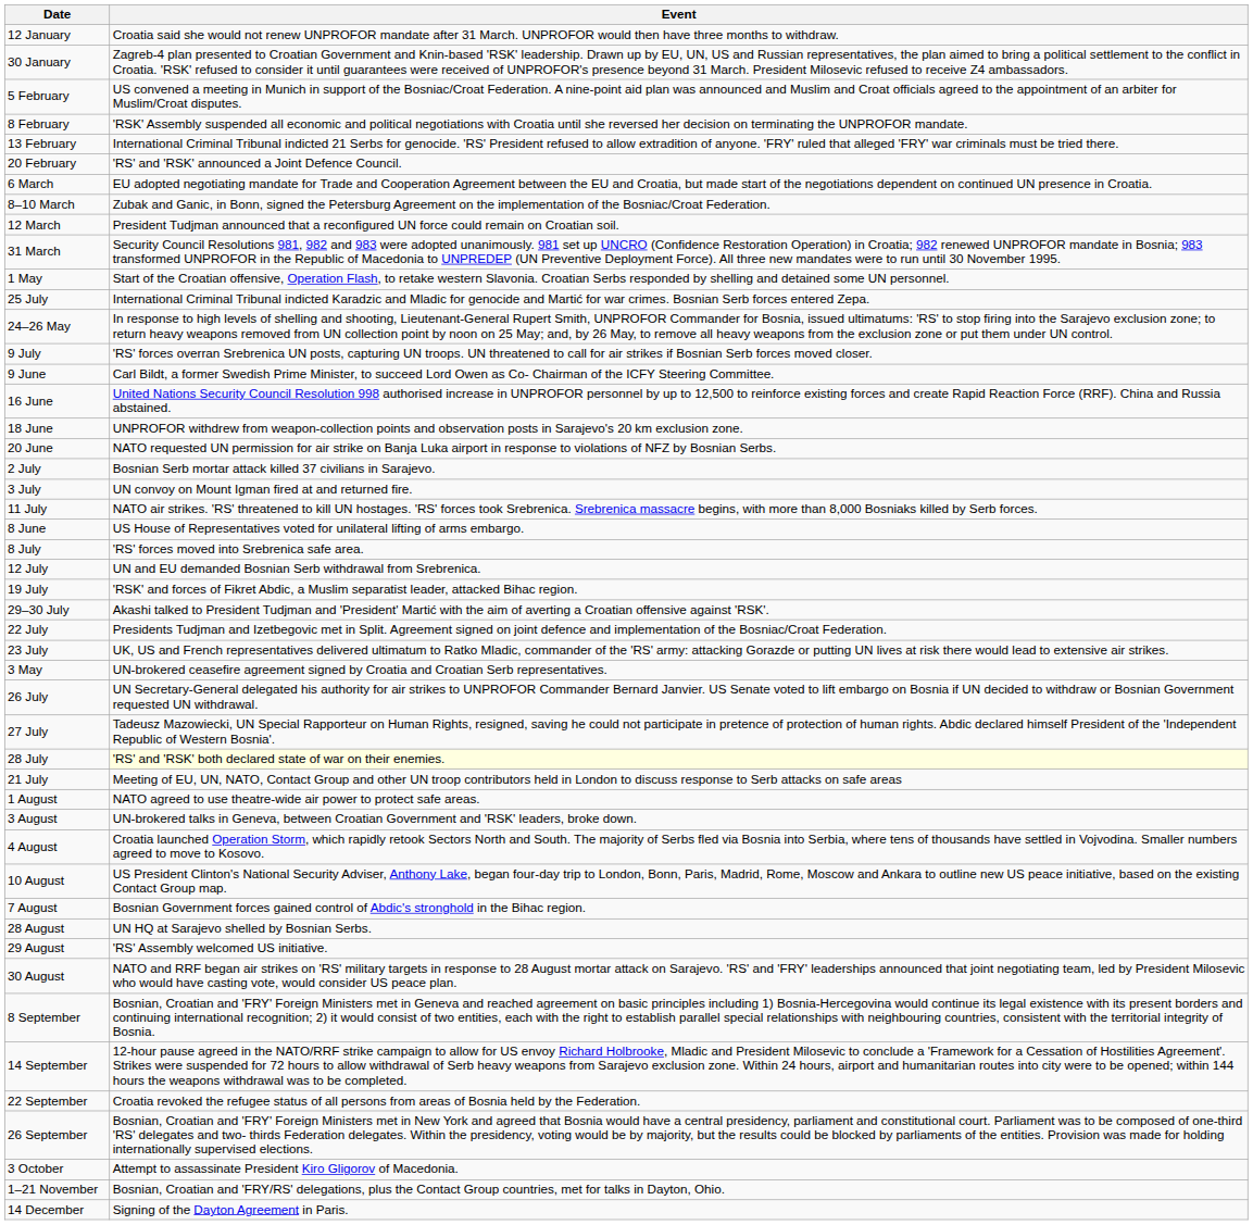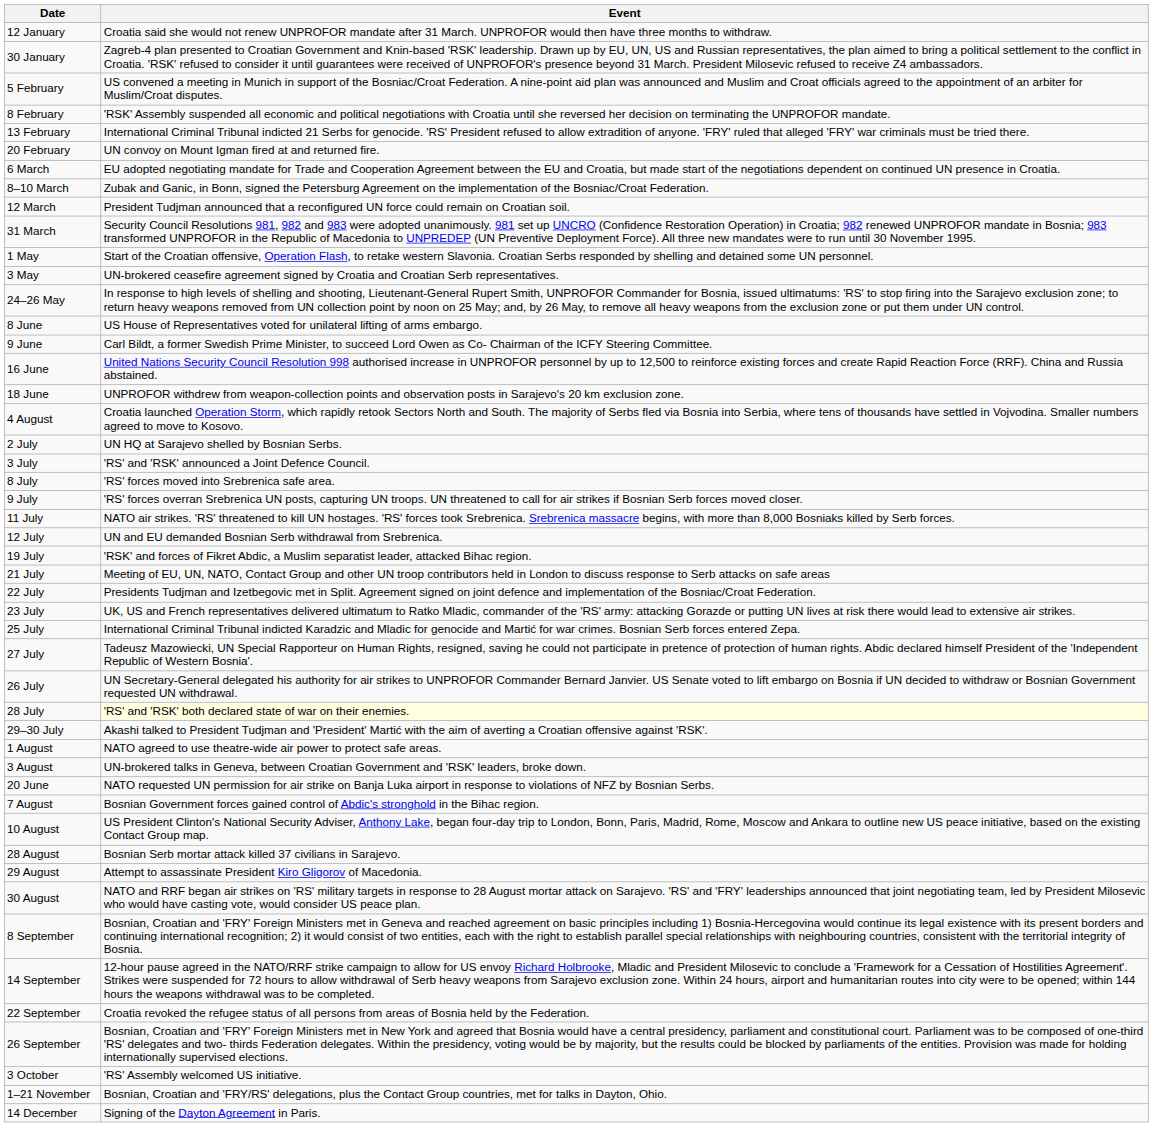20 February | Event: 'RS' and 'RSK' announced a Joint Defence Council. -> UN convoy on Mount Igman fired at and returned fire.
rows swapped: 3 May <-> 25 July
rows swapped: 8 June <-> 9 July
rows swapped: 20 June <-> 4 August
2 July | Event: Bosnian Serb mortar attack killed 37 civilians in Sarajevo. -> UN HQ at Sarajevo shelled by Bosnian Serbs.
3 July | Event: UN convoy on Mount Igman fired at and returned fire. -> 'RS' and 'RSK' announced a Joint Defence Council.
rows swapped: 8 July <-> 11 July
rows swapped: 21 July <-> 29–30 July
rows swapped: 26 July <-> 27 July
rows swapped: 7 August <-> 10 August
28 August | Event: UN HQ at Sarajevo shelled by Bosnian Serbs. -> Bosnian Serb mortar attack killed 37 civilians in Sarajevo.
29 August | Event: 'RS' Assembly welcomed US initiative. -> Attempt to assassinate President Kiro Gligorov of Macedonia.
3 October | Event: Attempt to assassinate President Kiro Gligorov of Macedonia. -> 'RS' Assembly welcomed US initiative.
